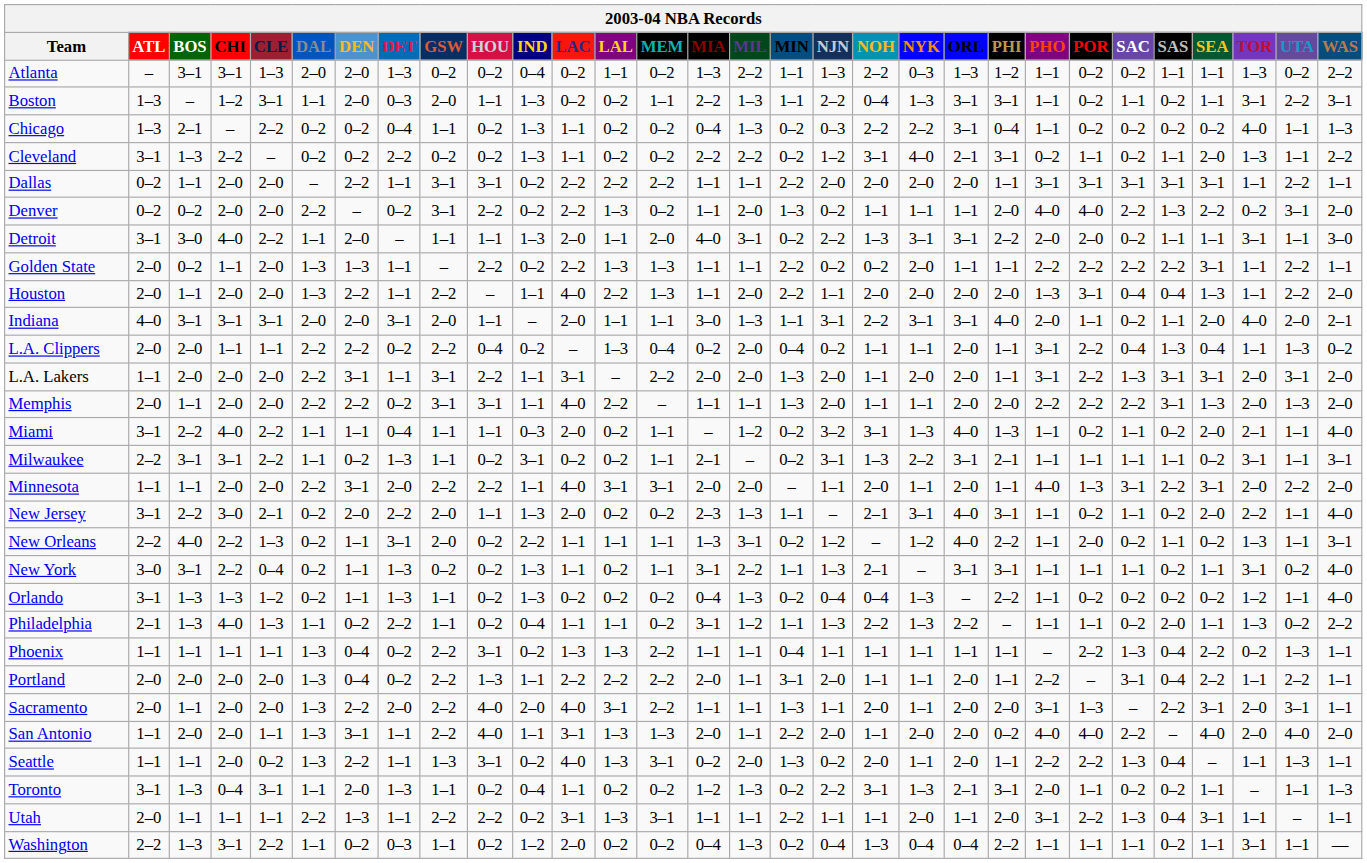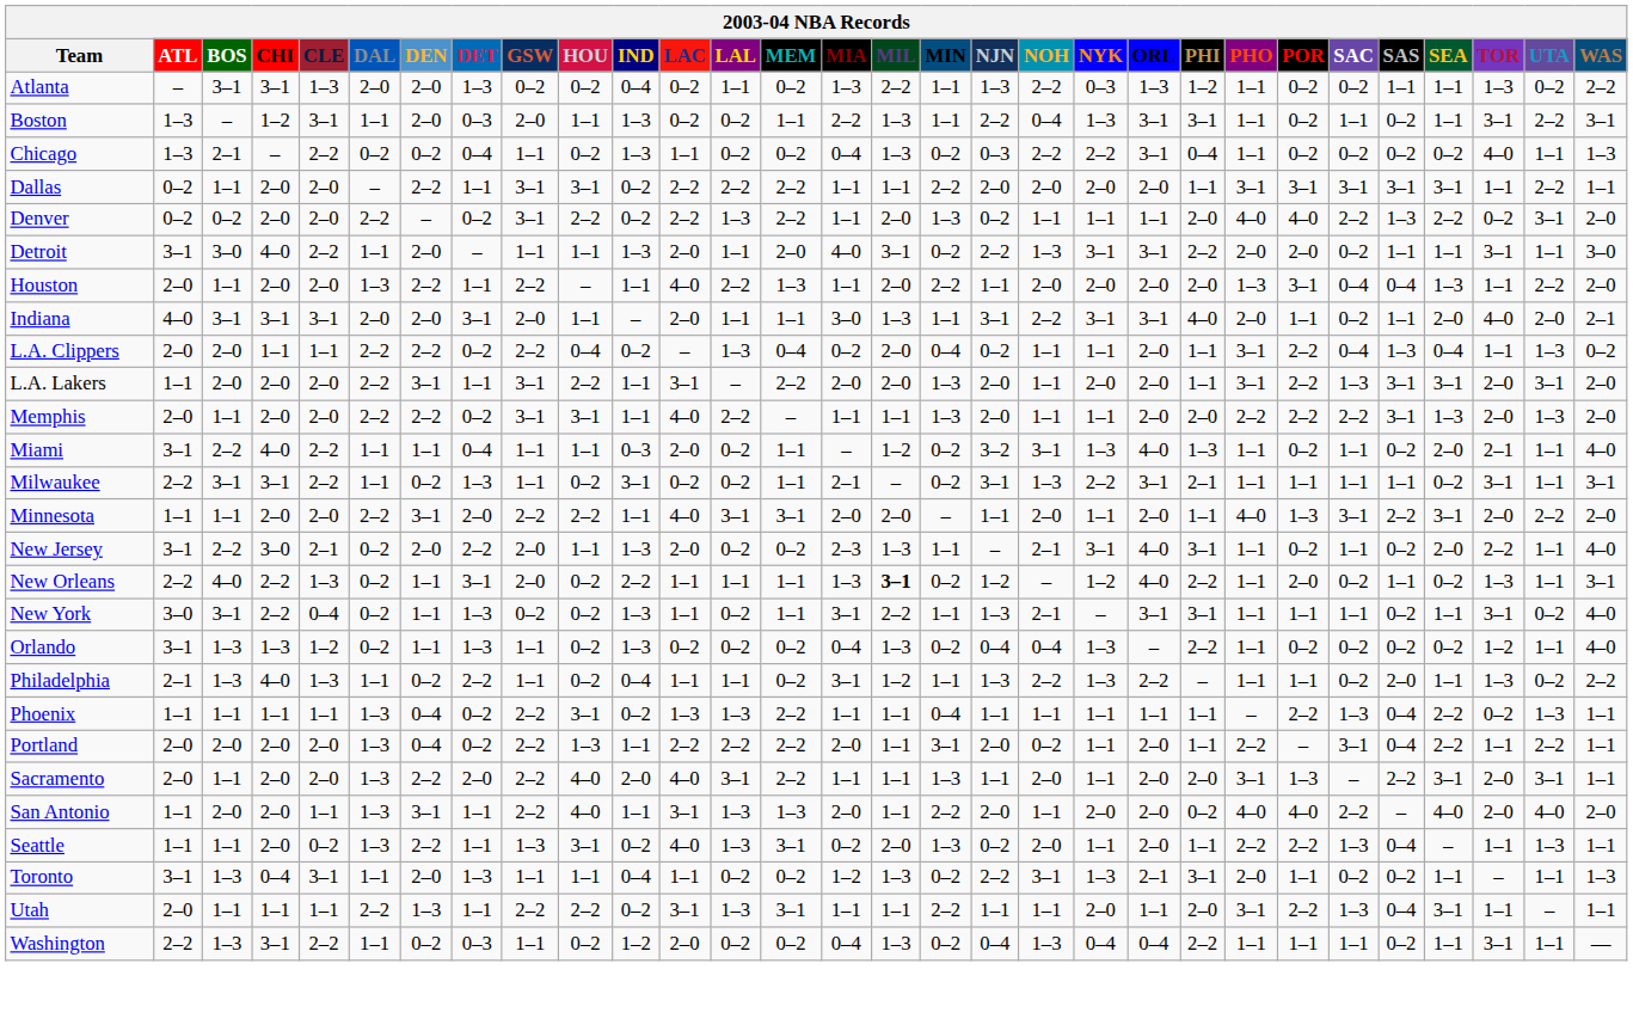- row: Cleveland | 3–1 | 1–3 | 2–2 | – | 0–2 | 0–2 | 2–2 | 0–2 | 0–2 | 1–3 | 1–1 | 0–2 | 0–2 | 2–2 | 2–2 | 0–2 | 1–2 | 3–1 | 4–0 | 2–1 | 3–1 | 0–2 | 1–1 | 0–2 | 1–1 | 2–0 | 1–3 | 1–1 | 2–2
Denver | MEM: 0–2 -> 2–2
- row: Golden State | 2–0 | 0–2 | 1–1 | 2–0 | 1–3 | 1–3 | 1–1 | – | 2–2 | 0–2 | 2–2 | 1–3 | 1–3 | 1–1 | 1–1 | 2–2 | 0–2 | 0–2 | 2–0 | 1–1 | 1–1 | 2–2 | 2–2 | 2–2 | 2–2 | 3–1 | 1–1 | 2–2 | 1–1
New Orleans | MIL: normal -> bold
Portland | NOH: 1–1 -> 0–2
Toronto | HOU: 0–2 -> 1–1
